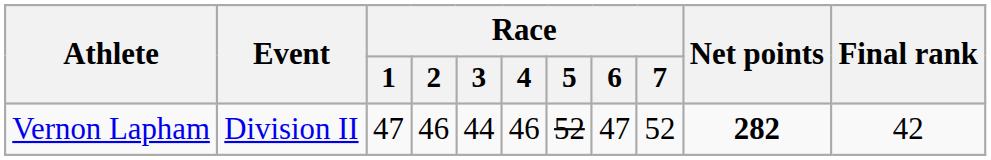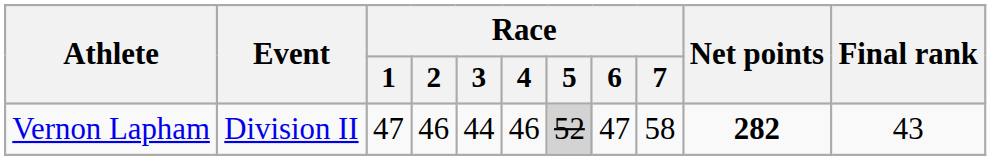Vernon Lapham | Race / 5: no background -> lightgrey background
Vernon Lapham | Race / 7: 52 -> 58
Vernon Lapham | Final rank: 42 -> 43
